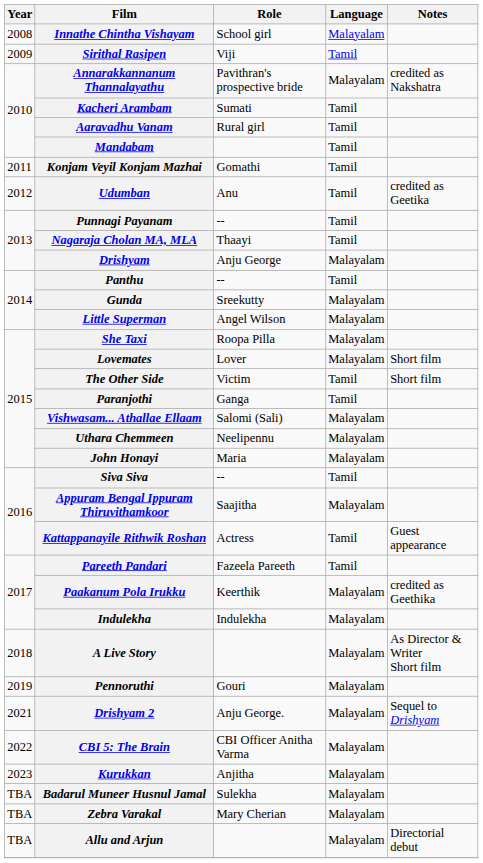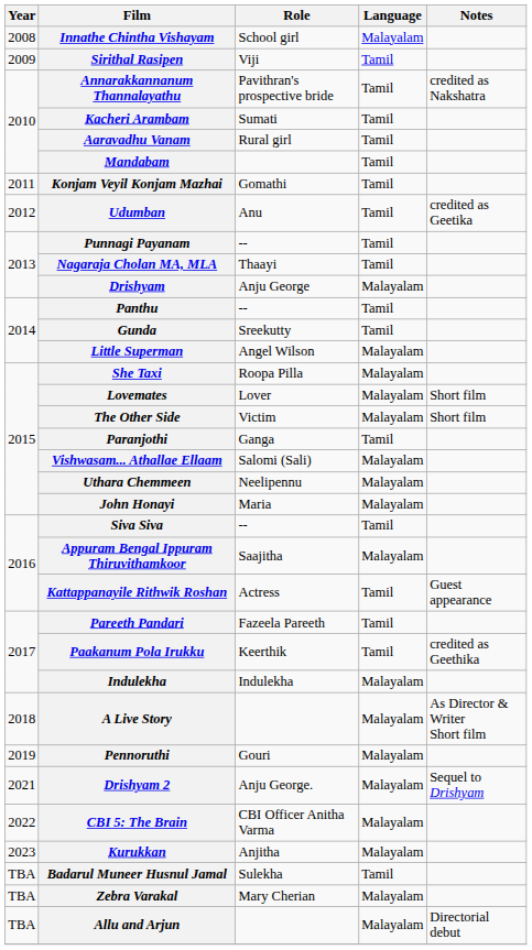Annarakkannanum Thannalayathu | Language: Malayalam -> Tamil
Gunda | Language: Malayalam -> Tamil
The Other Side | Language: Tamil -> Malayalam
Paakanum Pola Irukku | Language: Malayalam -> Tamil
Badarul Muneer Husnul Jamal | Language: Malayalam -> Tamil
